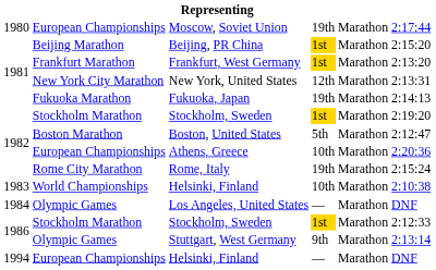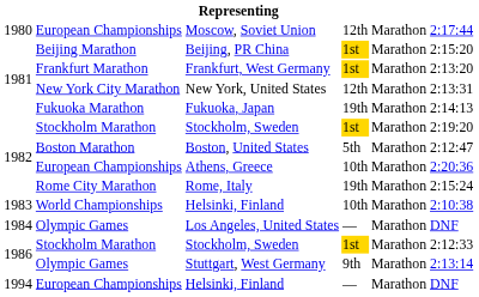Moscow, Soviet Union | column 4: 19th -> 12th
